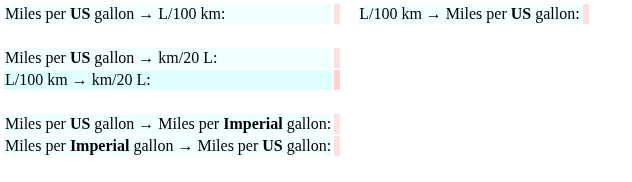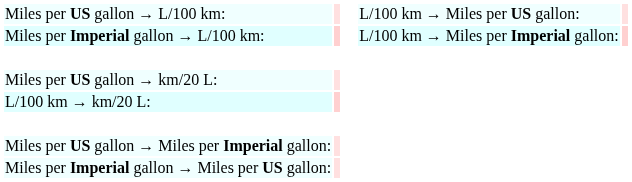+ row: Miles per Imperial gallon → L/100 km: | L/100 km → Miles per Imperial gallon:
